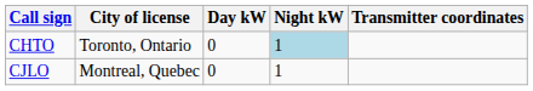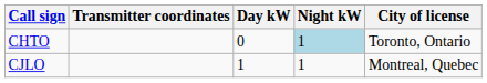columns swapped: City of license <-> Transmitter coordinates
CJLO | Day kW: 0 -> 1
